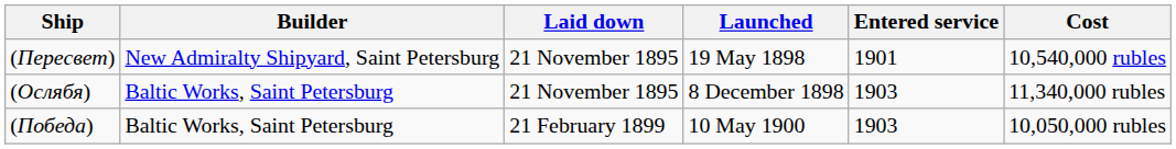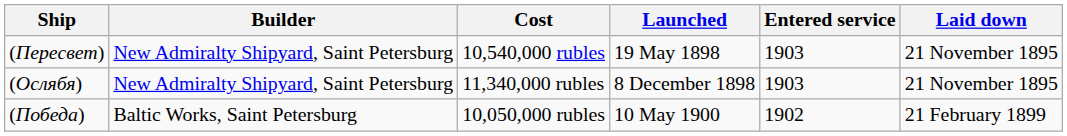columns swapped: Laid down <-> Cost
(Пересвет) | Entered service: 1901 -> 1903
(Ослябя) | Builder: Baltic Works, Saint Petersburg -> New Admiralty Shipyard, Saint Petersburg
(Победа) | Entered service: 1903 -> 1902
